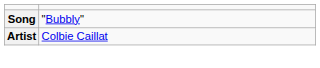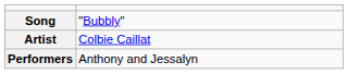+ row: Performers | Anthony and Jessalyn
